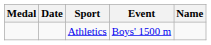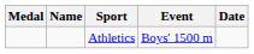columns swapped: Name <-> Date
